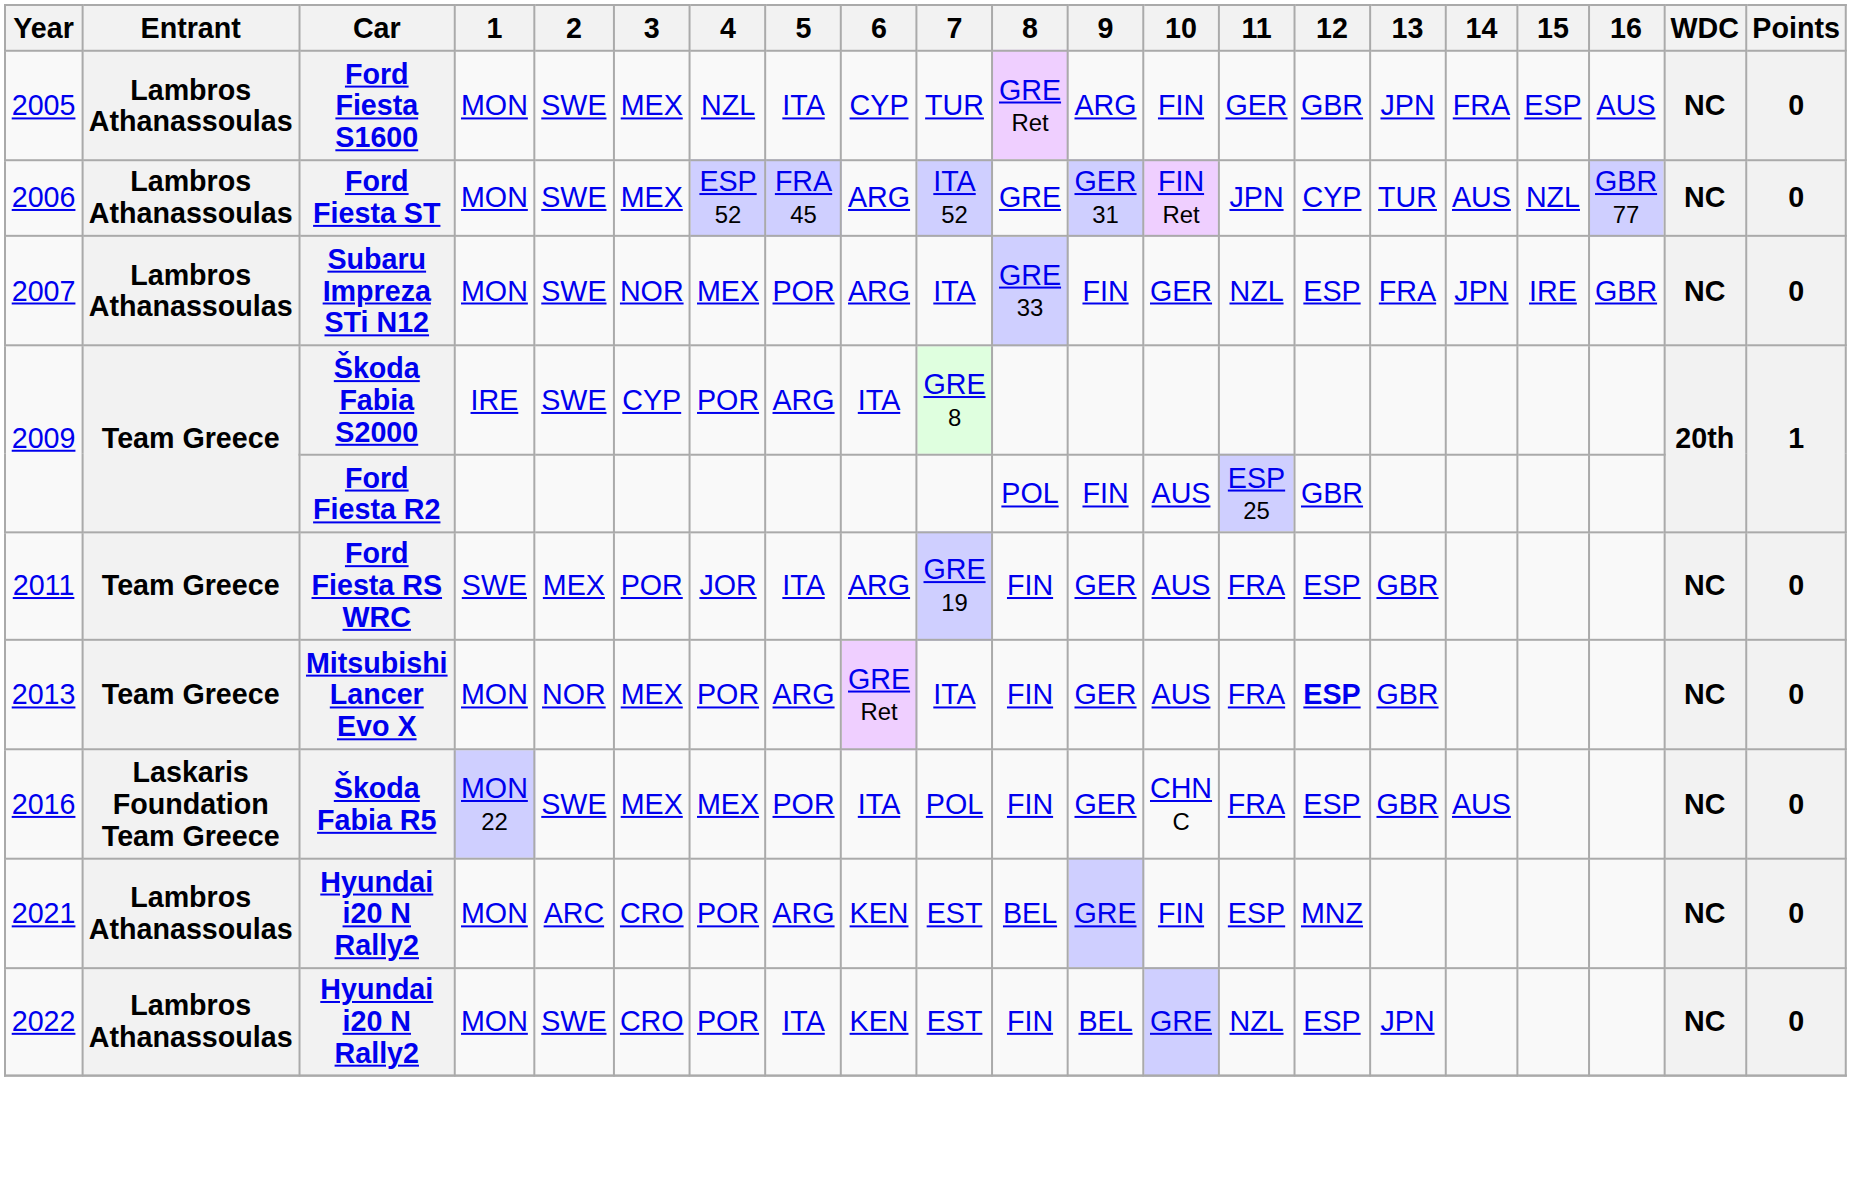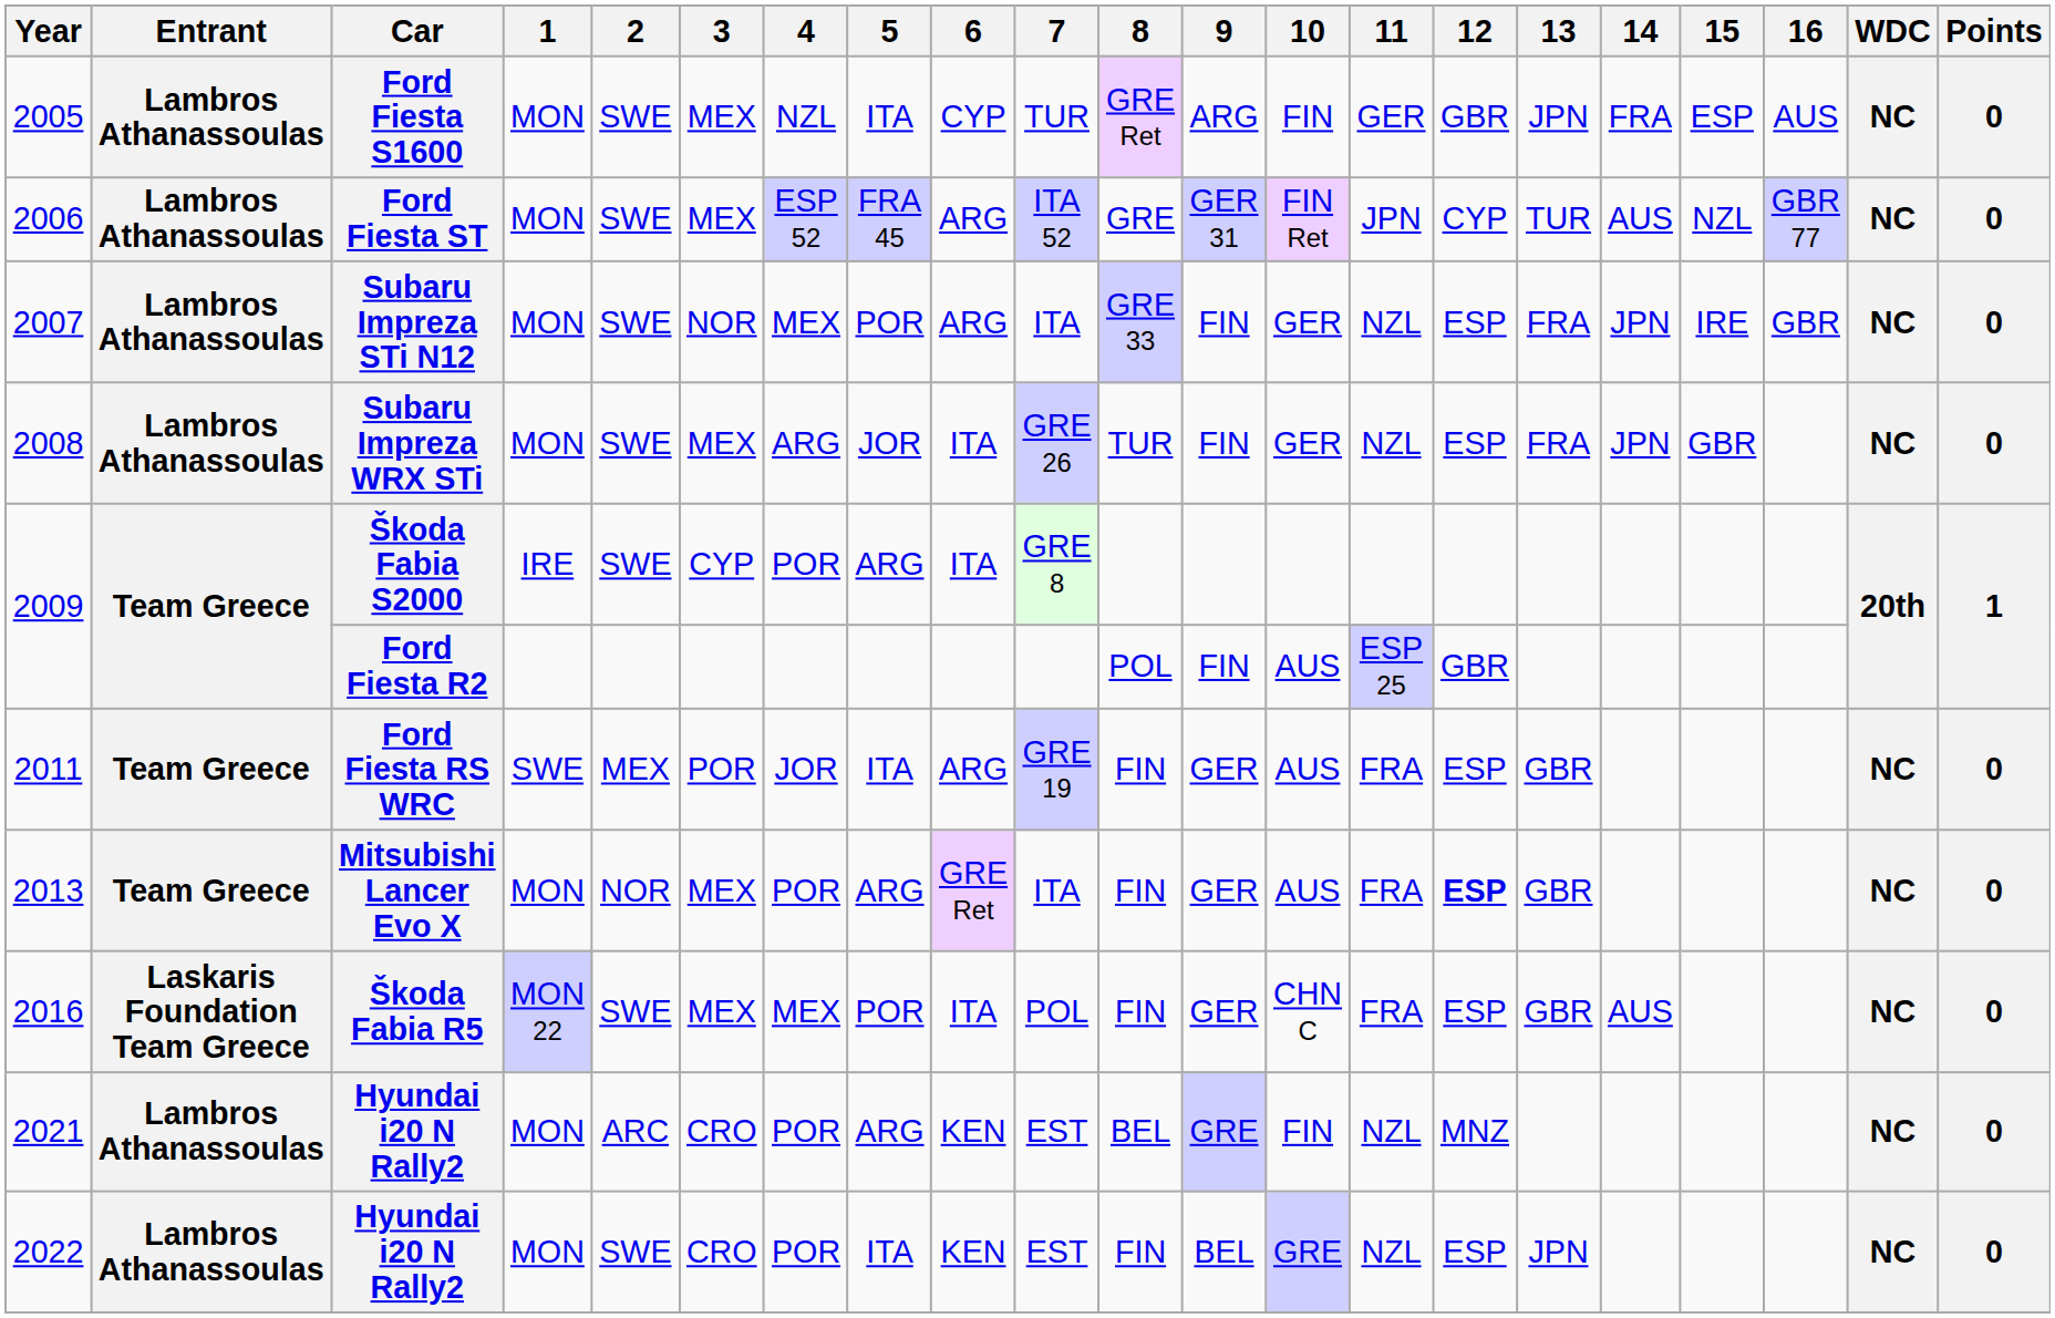+ row: 2008 | Lambros Athanassoulas | Subaru Impreza WRX STi | MON | SWE | MEX | ARG | JOR | ITA | GRE 26 | TUR | FIN | GER | NZL | ESP | FRA | JPN | GBR | NC | 0
2021 / Hyundai i20 N Rally2 | 11: ESP -> NZL
